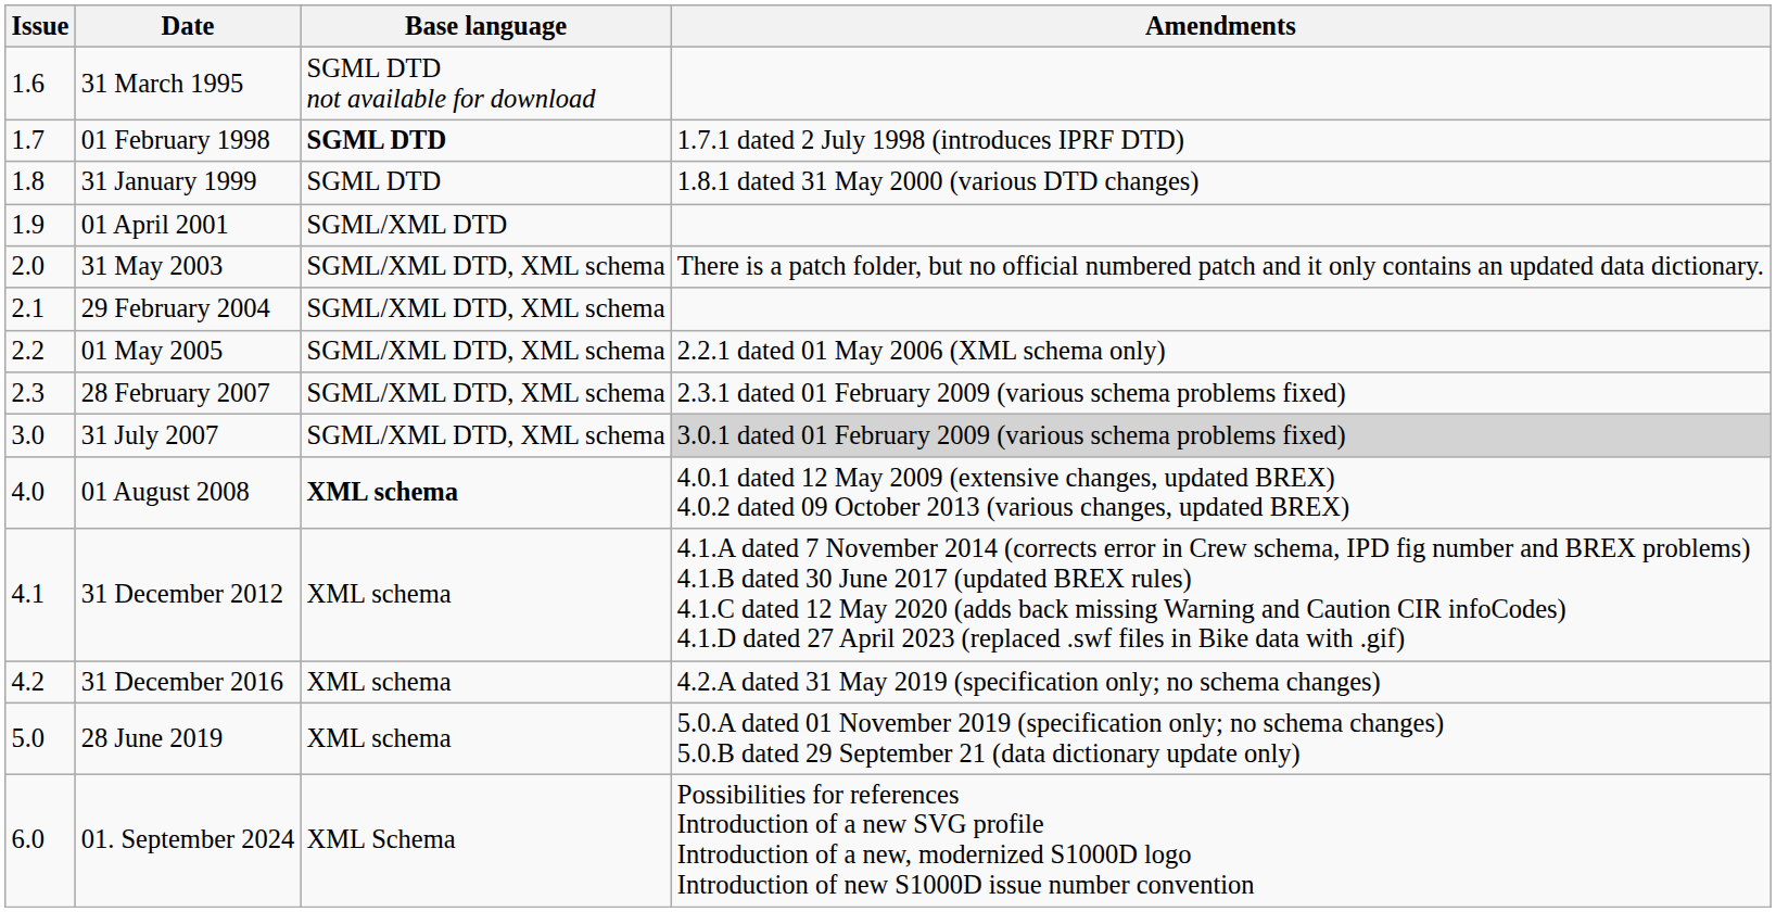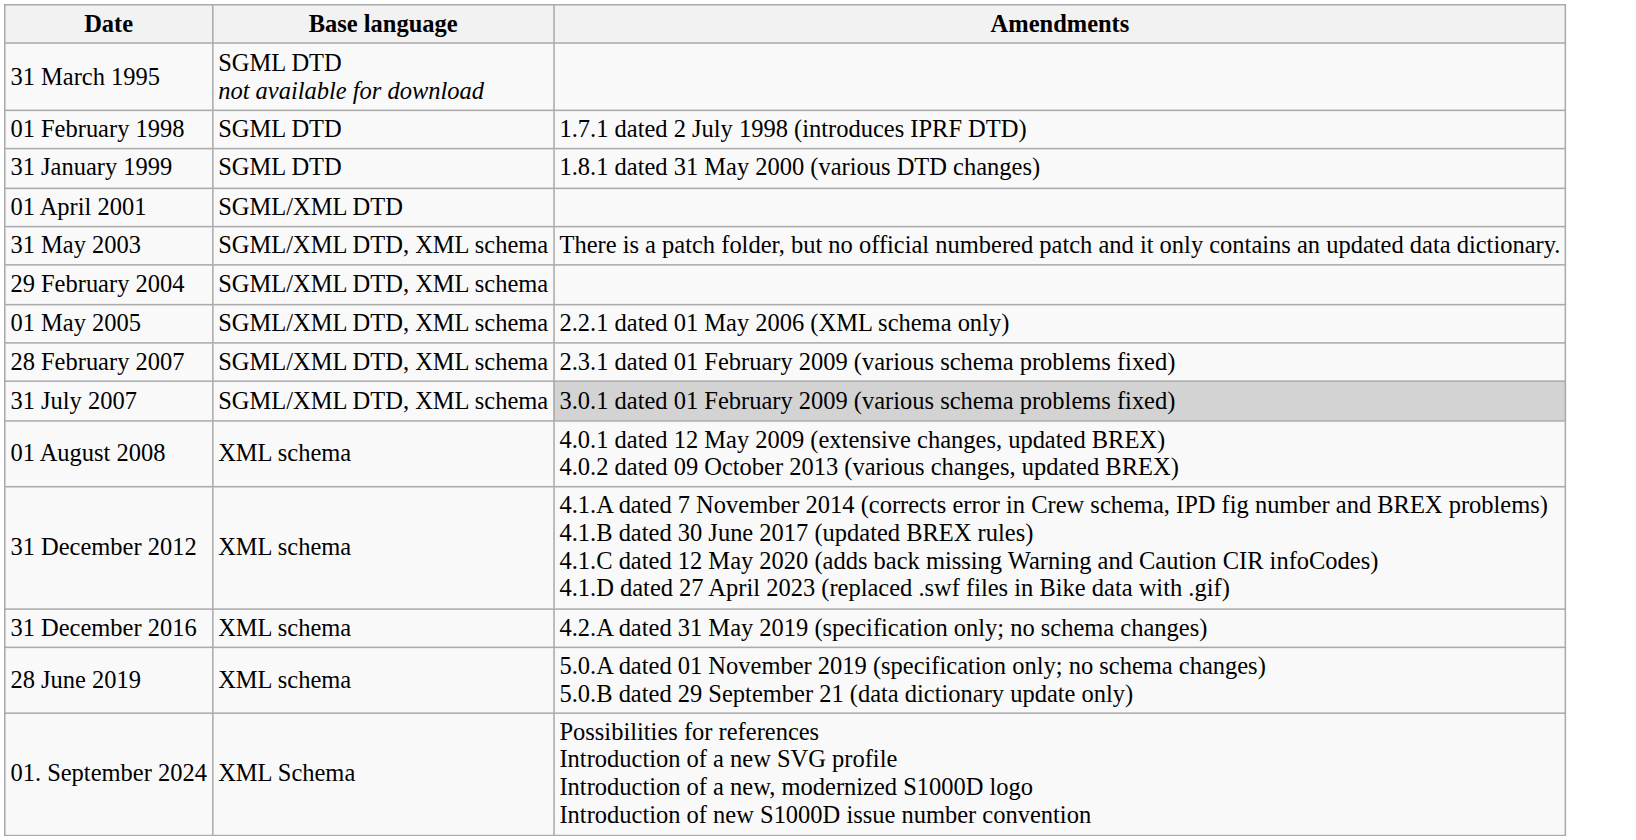- column: Issue | 1.6 | 1.7 | 1.8 | 1.9 | 2.0 | 2.1 | 2.2 | 2.3 | 3.0 | 4.0 | 4.1 | 4.2 | 5.0 | 6.0
01 February 1998 | Base language: bold -> normal
01 August 2008 | Base language: bold -> normal
